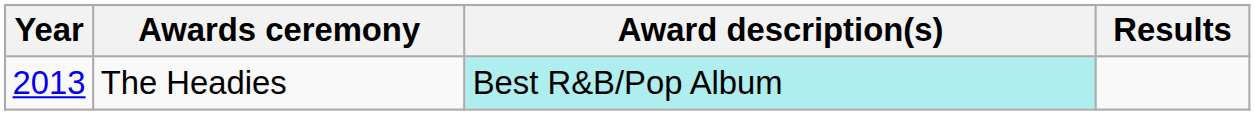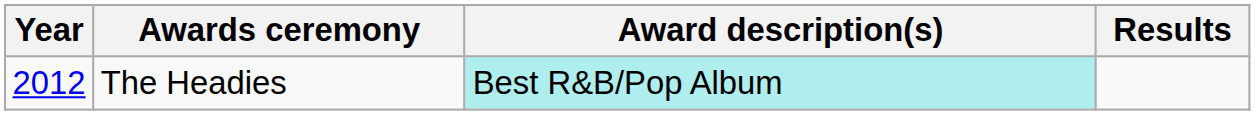The Headies | Year: 2013 -> 2012
